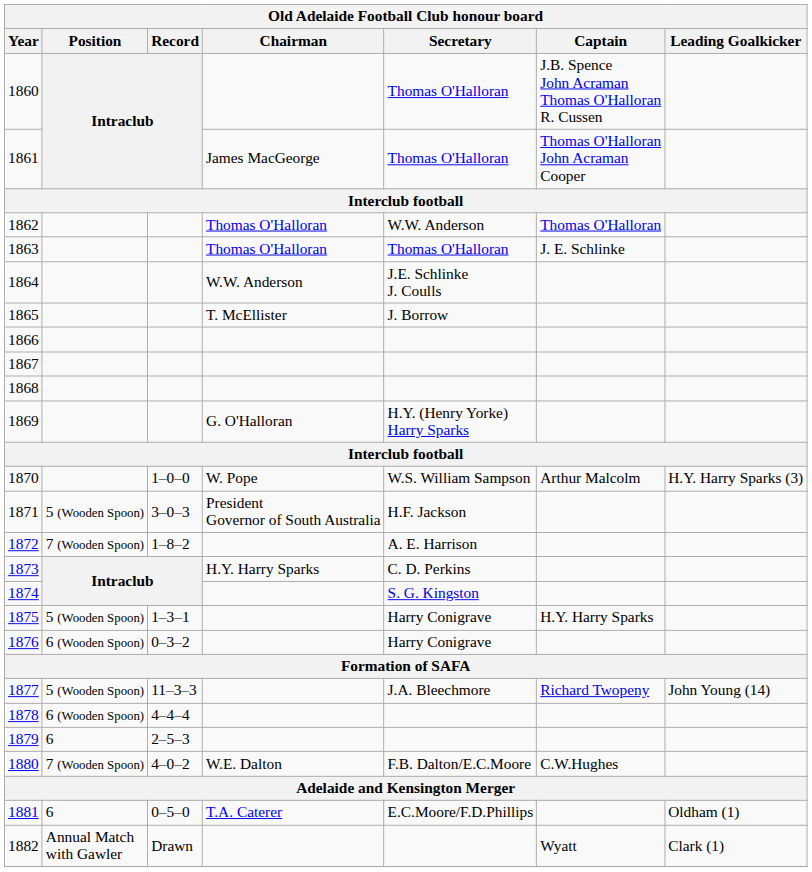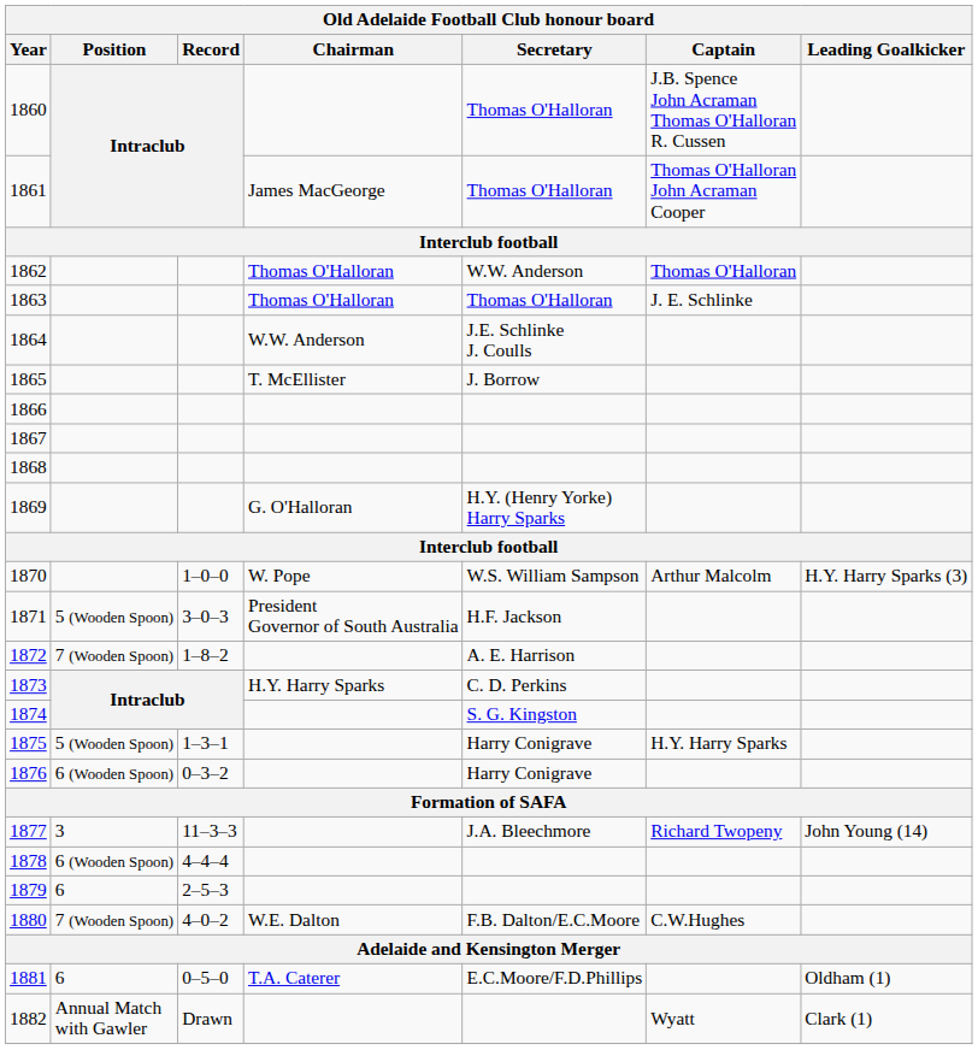1877 | Position: 5 (Wooden Spoon) -> 3
